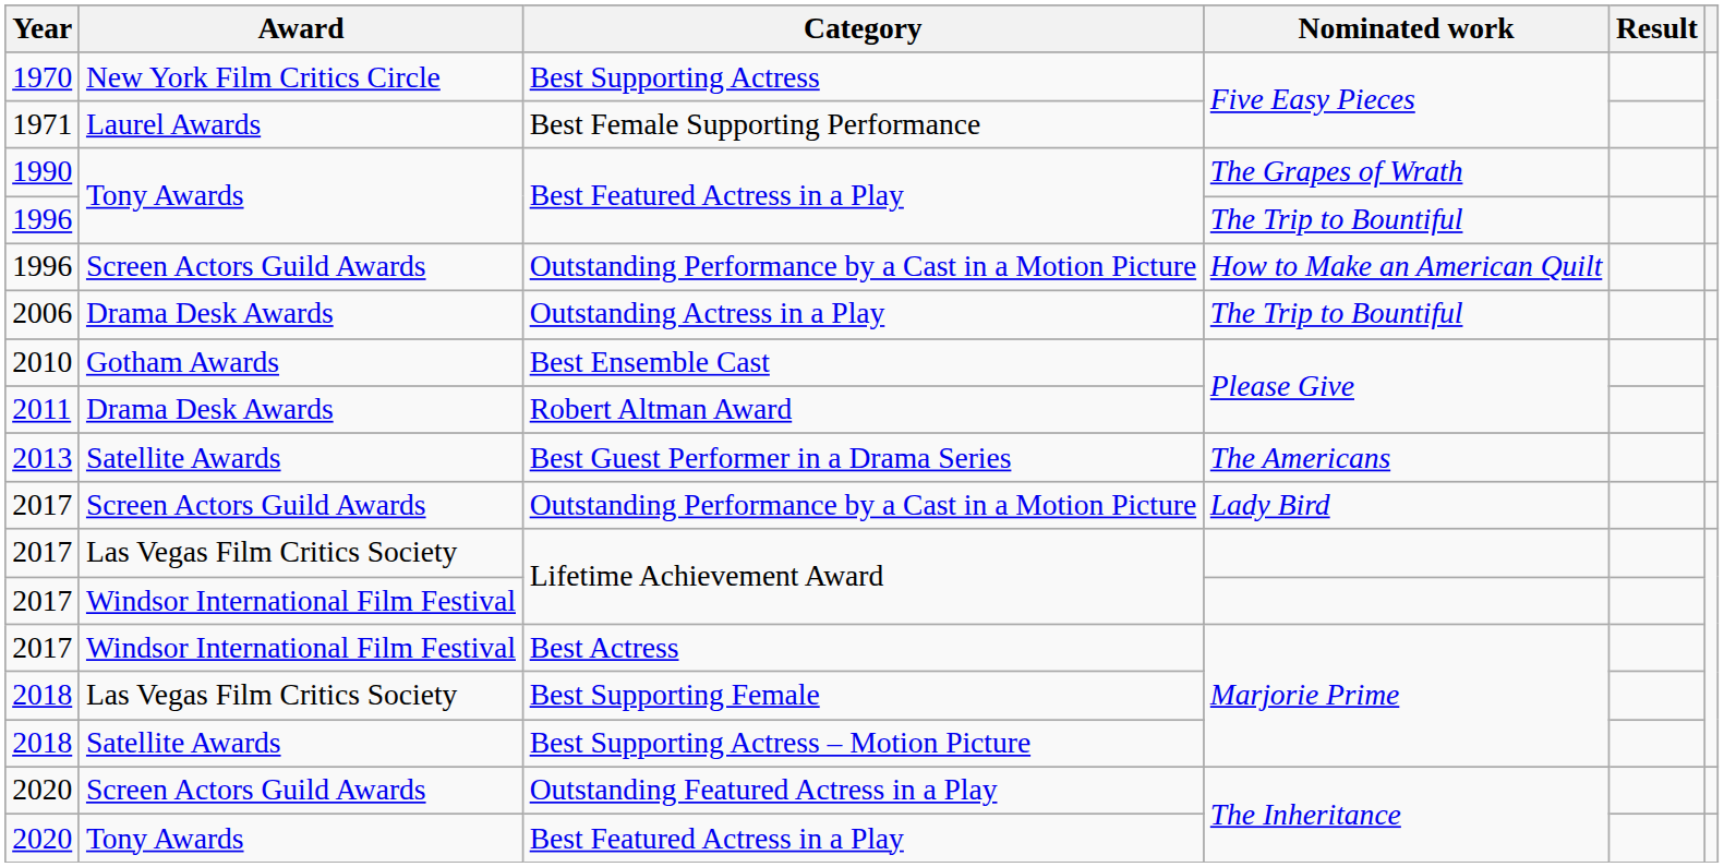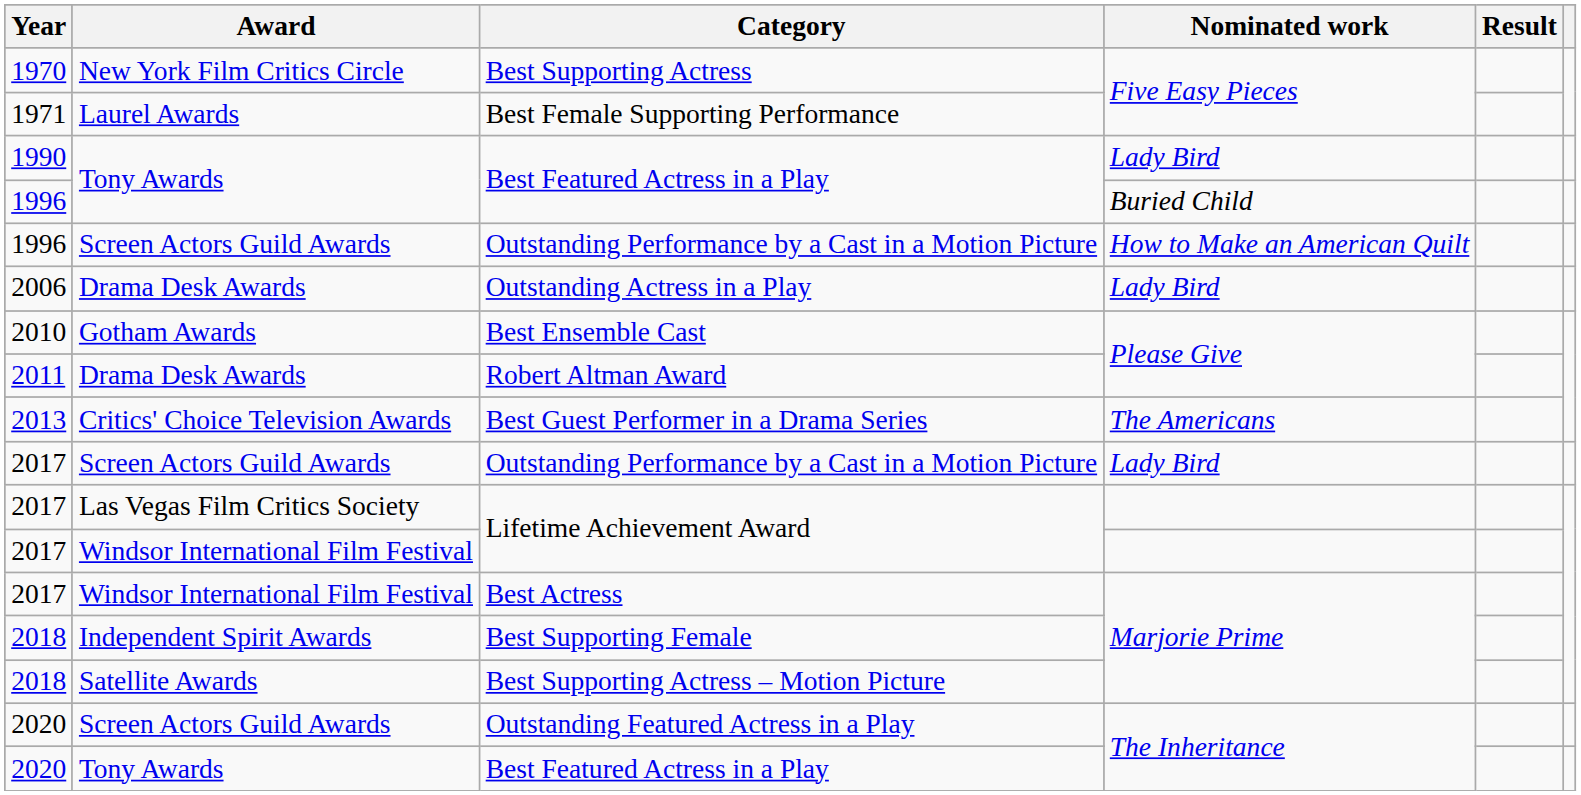1990 / Best Featured Actress in a Play | Nominated work: The Grapes of Wrath -> Lady Bird
1996 / Best Featured Actress in a Play | Nominated work: The Trip to Bountiful -> Buried Child
Outstanding Actress in a Play | Nominated work: The Trip to Bountiful -> Lady Bird
Best Guest Performer in a Drama Series | Award: Satellite Awards -> Critics' Choice Television Awards
Best Supporting Female | Award: Las Vegas Film Critics Society -> Independent Spirit Awards
